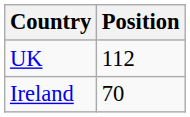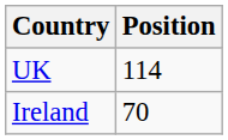UK | Position: 112 -> 114
